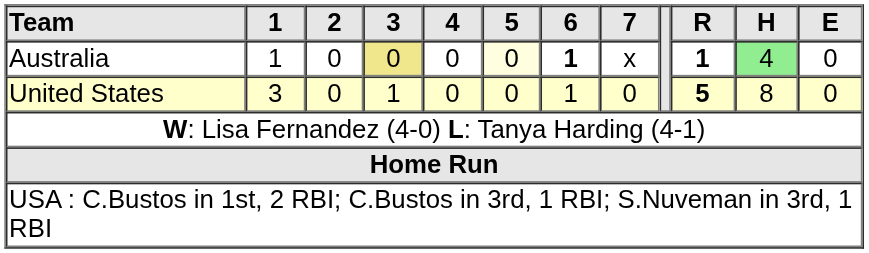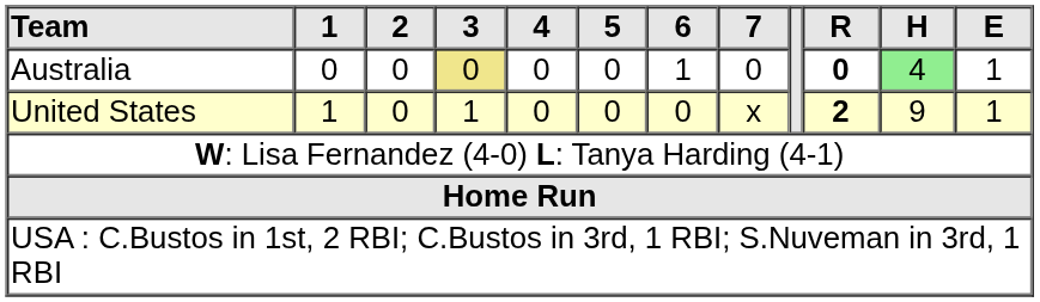Australia | 1: 1 -> 0
Australia | 5: lightyellow background -> no background
Australia | 6: bold -> normal
Australia | 7: x -> 0
Australia | R: 1 -> 0
Australia | E: 0 -> 1
United States | 1: 3 -> 1
United States | 6: 1 -> 0
United States | 7: 0 -> x
United States | R: 5 -> 2
United States | H: 8 -> 9
United States | E: 0 -> 1
